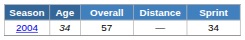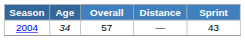2004 | Sprint: 34 -> 43
